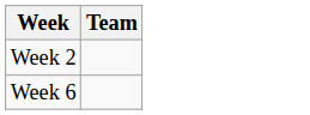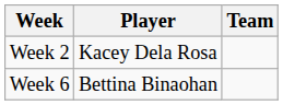+ column: Player | Kacey Dela Rosa | Bettina Binaohan
